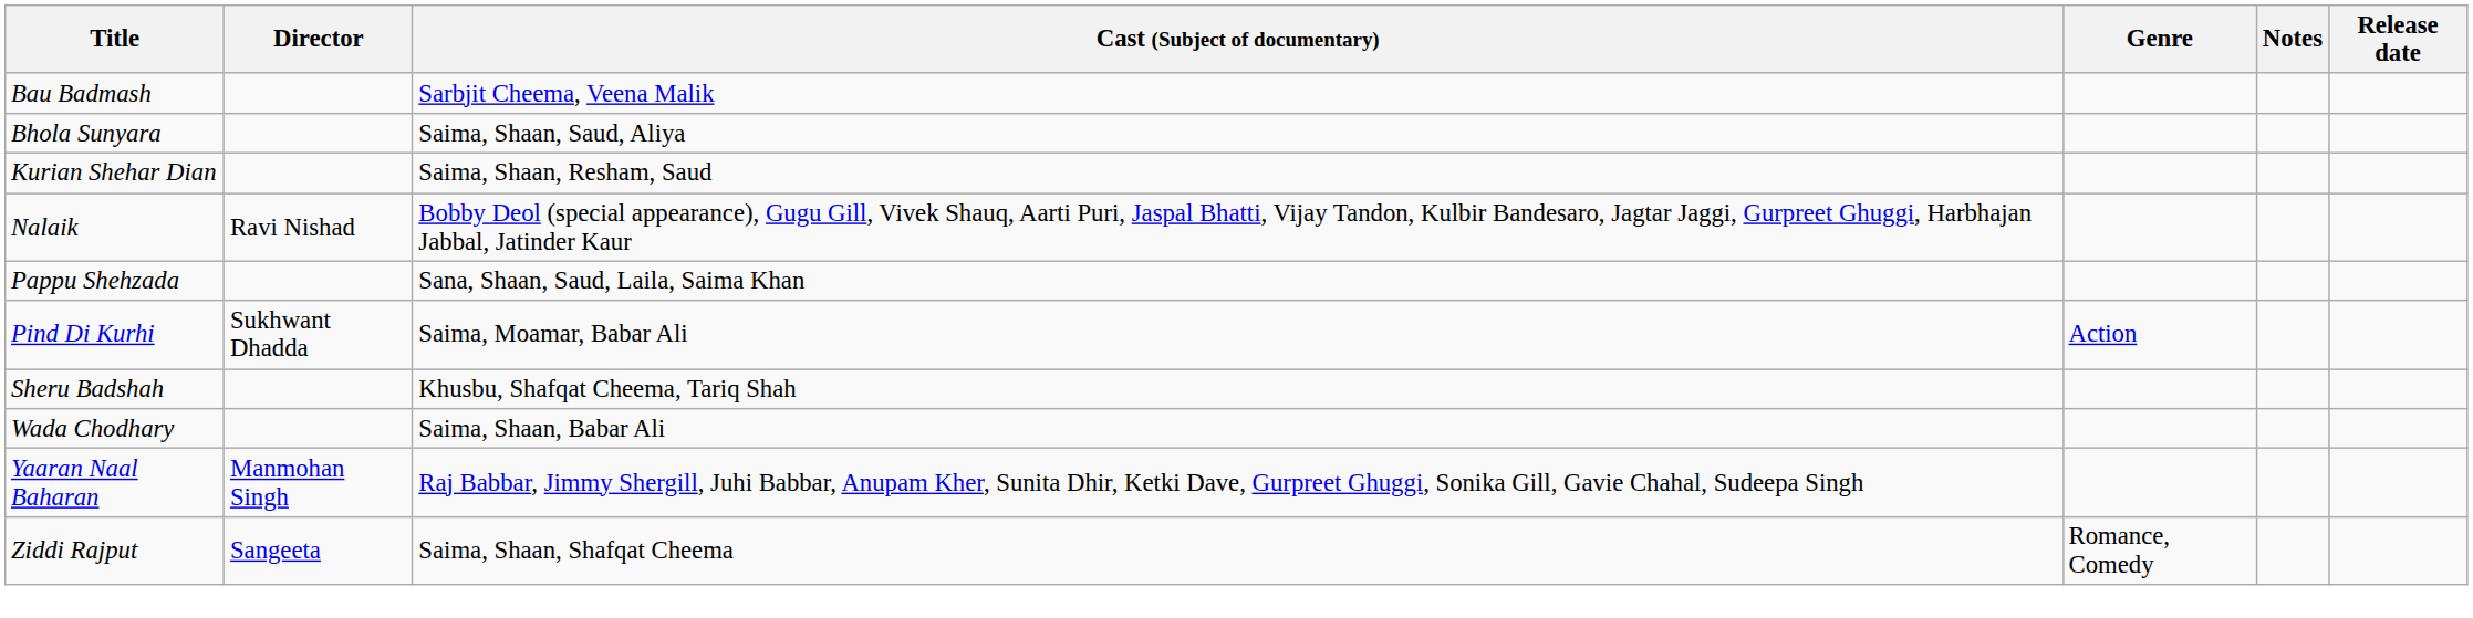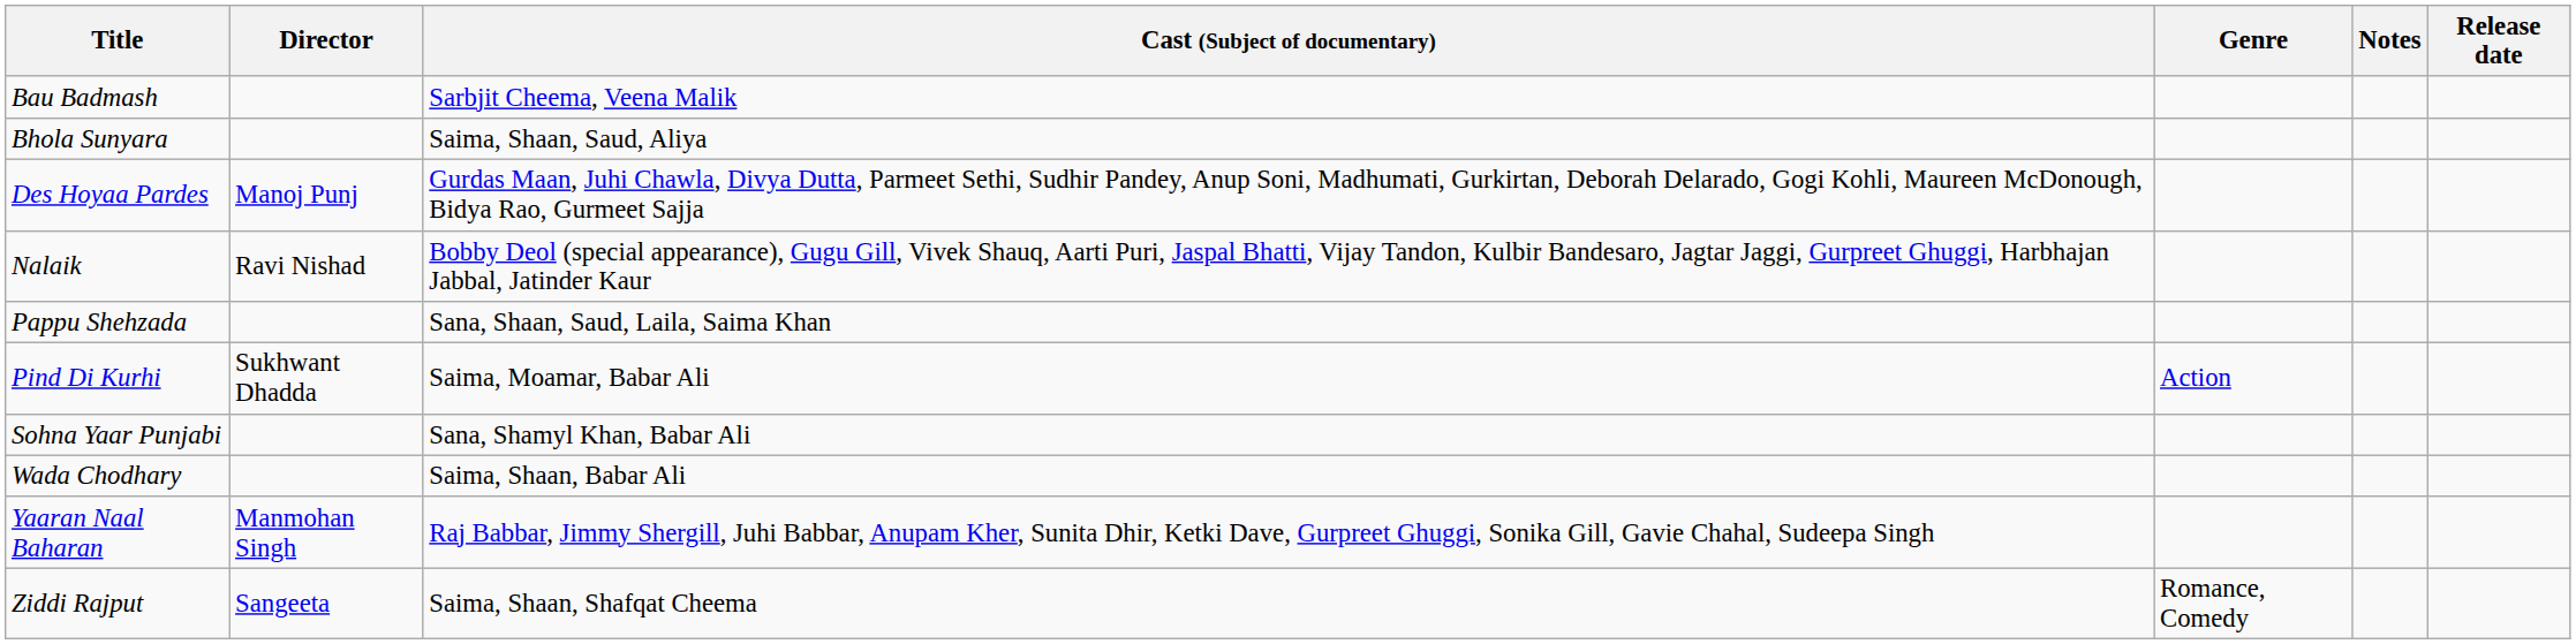+ row: Des Hoyaa Pardes | Manoj Punj | Gurdas Maan, Juhi Chawla, Divya Dutta, Parmeet Sethi, Sudhir Pandey, Anup Soni, Madhumati, Gurkirtan, Deborah Delarado, Gogi Kohli, Maureen McDonough, Bidya Rao, Gurmeet Sajja
- row: Kurian Shehar Dian | Saima, Shaan, Resham, Saud
- row: Sheru Badshah | Khusbu, Shafqat Cheema, Tariq Shah
+ row: Sohna Yaar Punjabi | Sana, Shamyl Khan, Babar Ali
